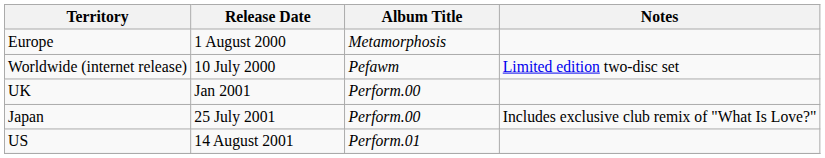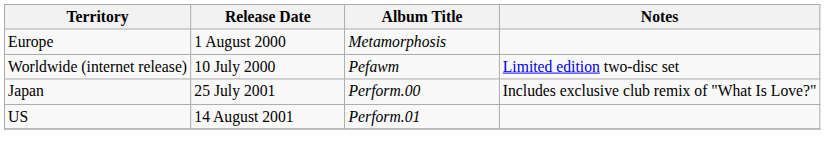- row: UK | Jan 2001 | Perform.00
